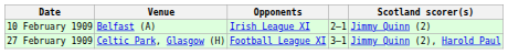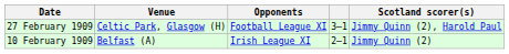rows swapped: 10 February 1909 <-> 27 February 1909
